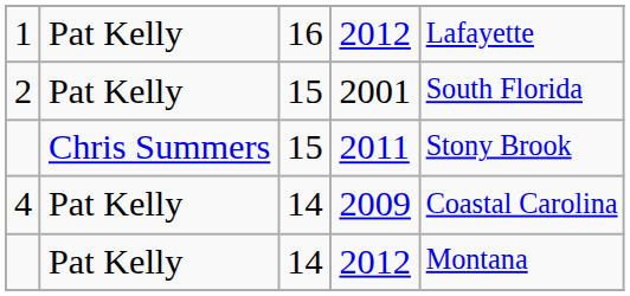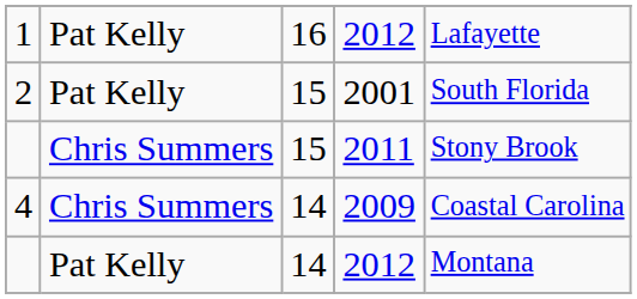4 | column 2: Pat Kelly -> Chris Summers
